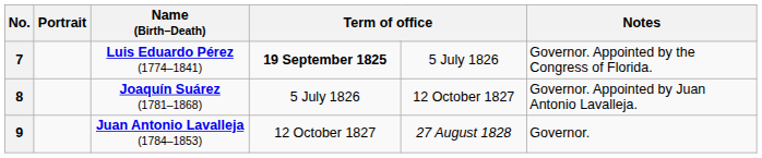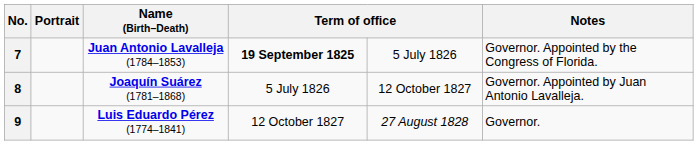7 | Name (Birth–Death): Luis Eduardo Pérez (1774–1841) -> Juan Antonio Lavalleja (1784–1853)
9 | Name (Birth–Death): Juan Antonio Lavalleja (1784–1853) -> Luis Eduardo Pérez (1774–1841)
